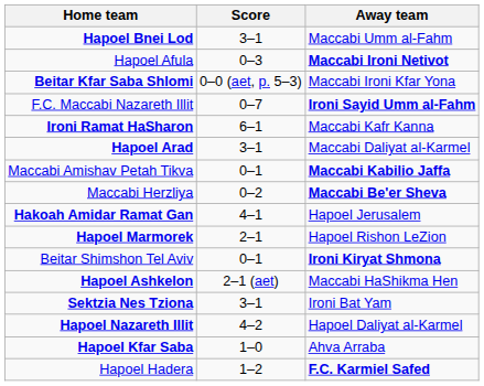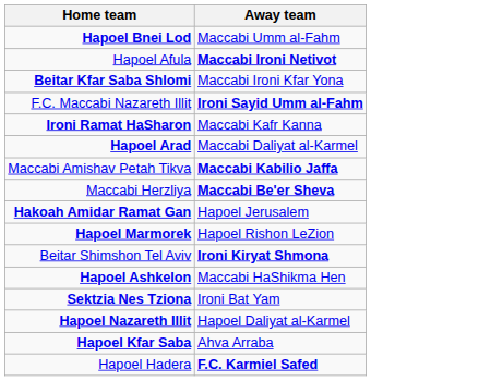- column: Score | 3–1 | 0–3 | 0–0 (aet, p. 5–3) | 0–7 | 6–1 | 3–1 | 0–1 | 0–2 | 4–1 | 2–1 | 0–1 | 2–1 (aet) | 3–1 | 4–2 | 1–0 | 1–2
